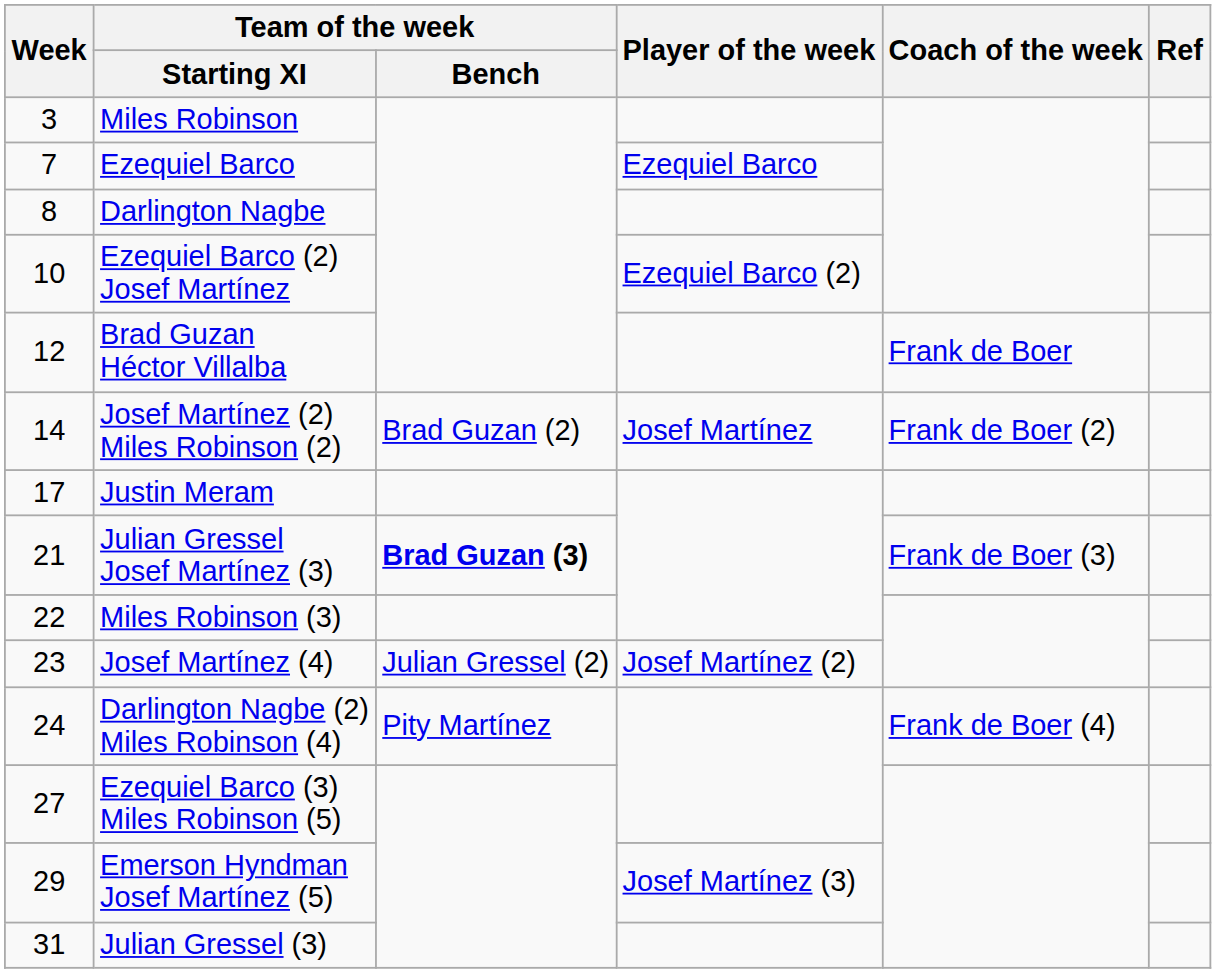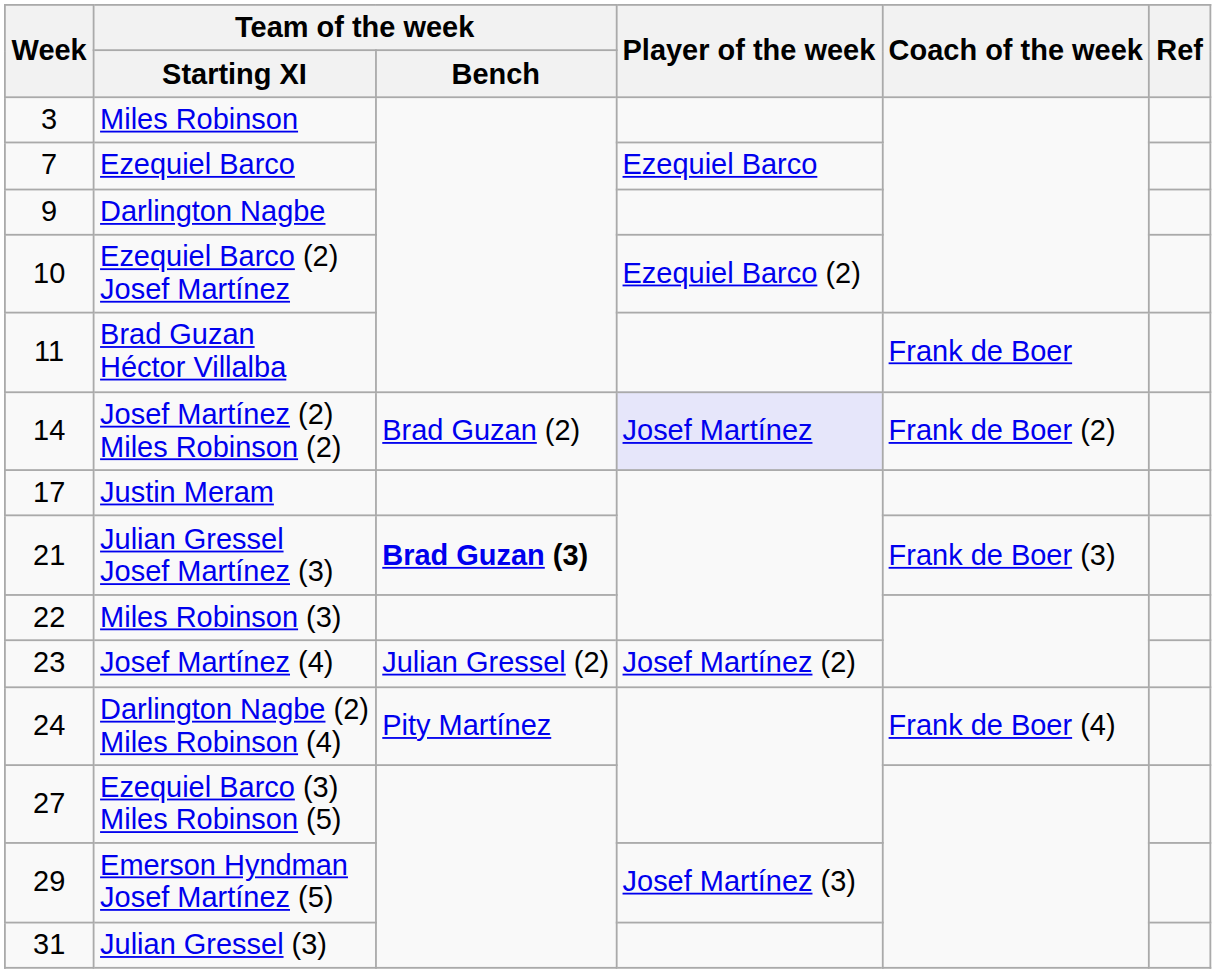Darlington Nagbe | Week: 8 -> 9
Brad Guzan Héctor Villalba | Week: 12 -> 11
Josef Martínez (2) Miles Robinson (2) | Player of the week: no background -> lavender background
